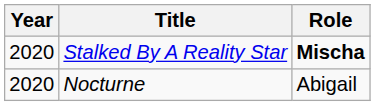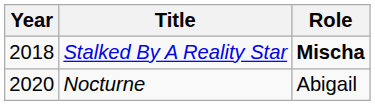Stalked By A Reality Star | Year: 2020 -> 2018
